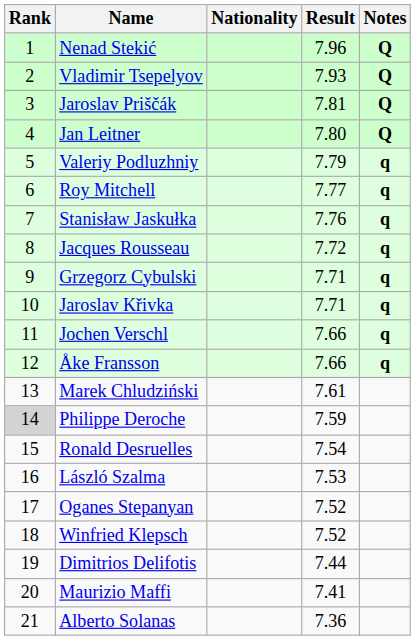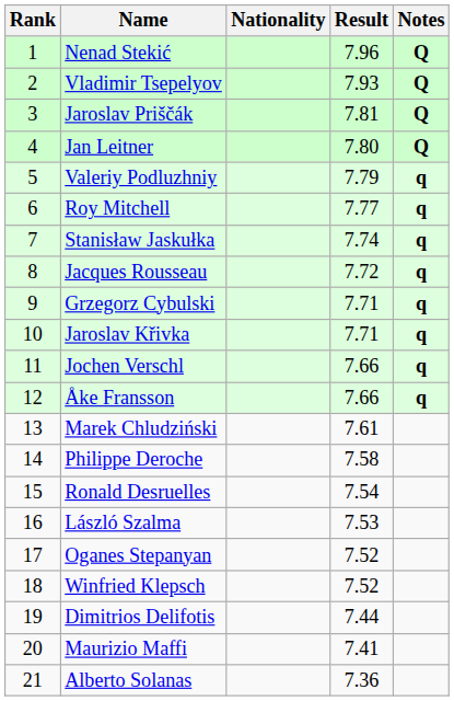Stanisław Jaskułka | Result: 7.76 -> 7.74
Philippe Deroche | Rank: lightgrey background -> no background
Philippe Deroche | Result: 7.59 -> 7.58
